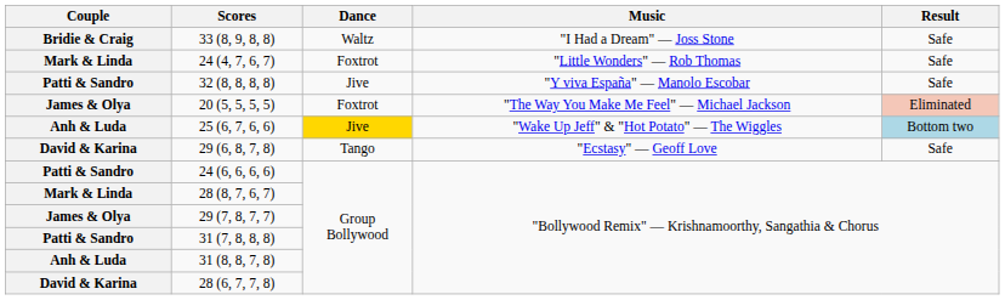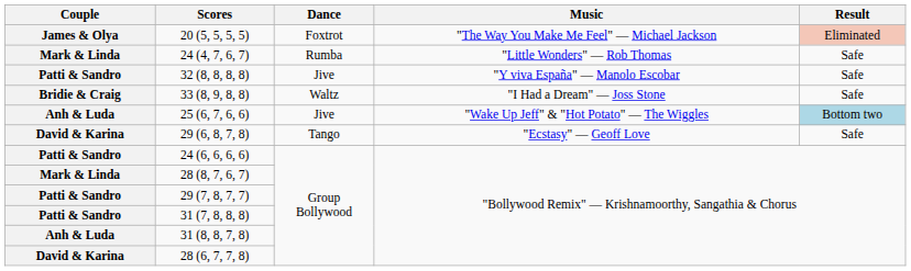rows swapped: 20 (5, 5, 5, 5) <-> 33 (8, 9, 8, 8)
24 (4, 7, 6, 7) | Dance: Foxtrot -> Rumba
25 (6, 7, 6, 6) | Dance: gold background -> no background
29 (7, 8, 7, 7) | Couple: James & Olya -> Patti & Sandro
